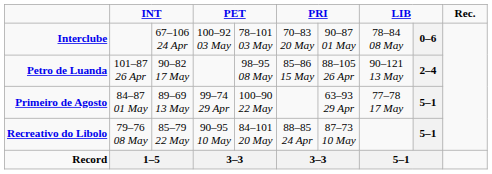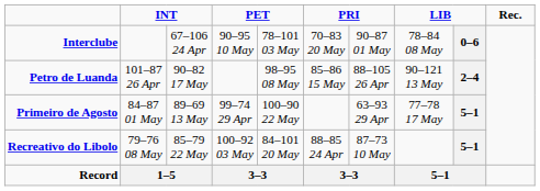Interclube | column 4: 100–92 03 May -> 90–95 10 May
Recreativo do Libolo | column 4: 90–95 10 May -> 100–92 03 May
